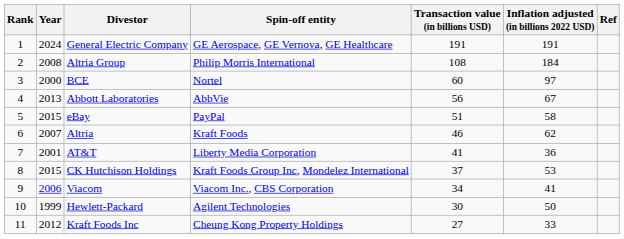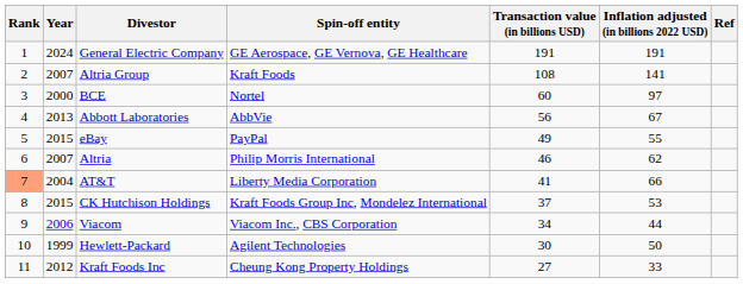Altria Group | Year: 2008 -> 2007
Altria Group | Spin-off entity: Philip Morris International -> Kraft Foods
Altria Group | Inflation adjusted (in billions 2022 USD): 184 -> 141
eBay | Transaction value (in billions USD): 51 -> 49
eBay | Inflation adjusted (in billions 2022 USD): 58 -> 55
Altria | Spin-off entity: Kraft Foods -> Philip Morris International
AT&T | Rank: no background -> lightsalmon background
AT&T | Year: 2001 -> 2004
AT&T | Inflation adjusted (in billions 2022 USD): 36 -> 66
Viacom | Inflation adjusted (in billions 2022 USD): 41 -> 44
